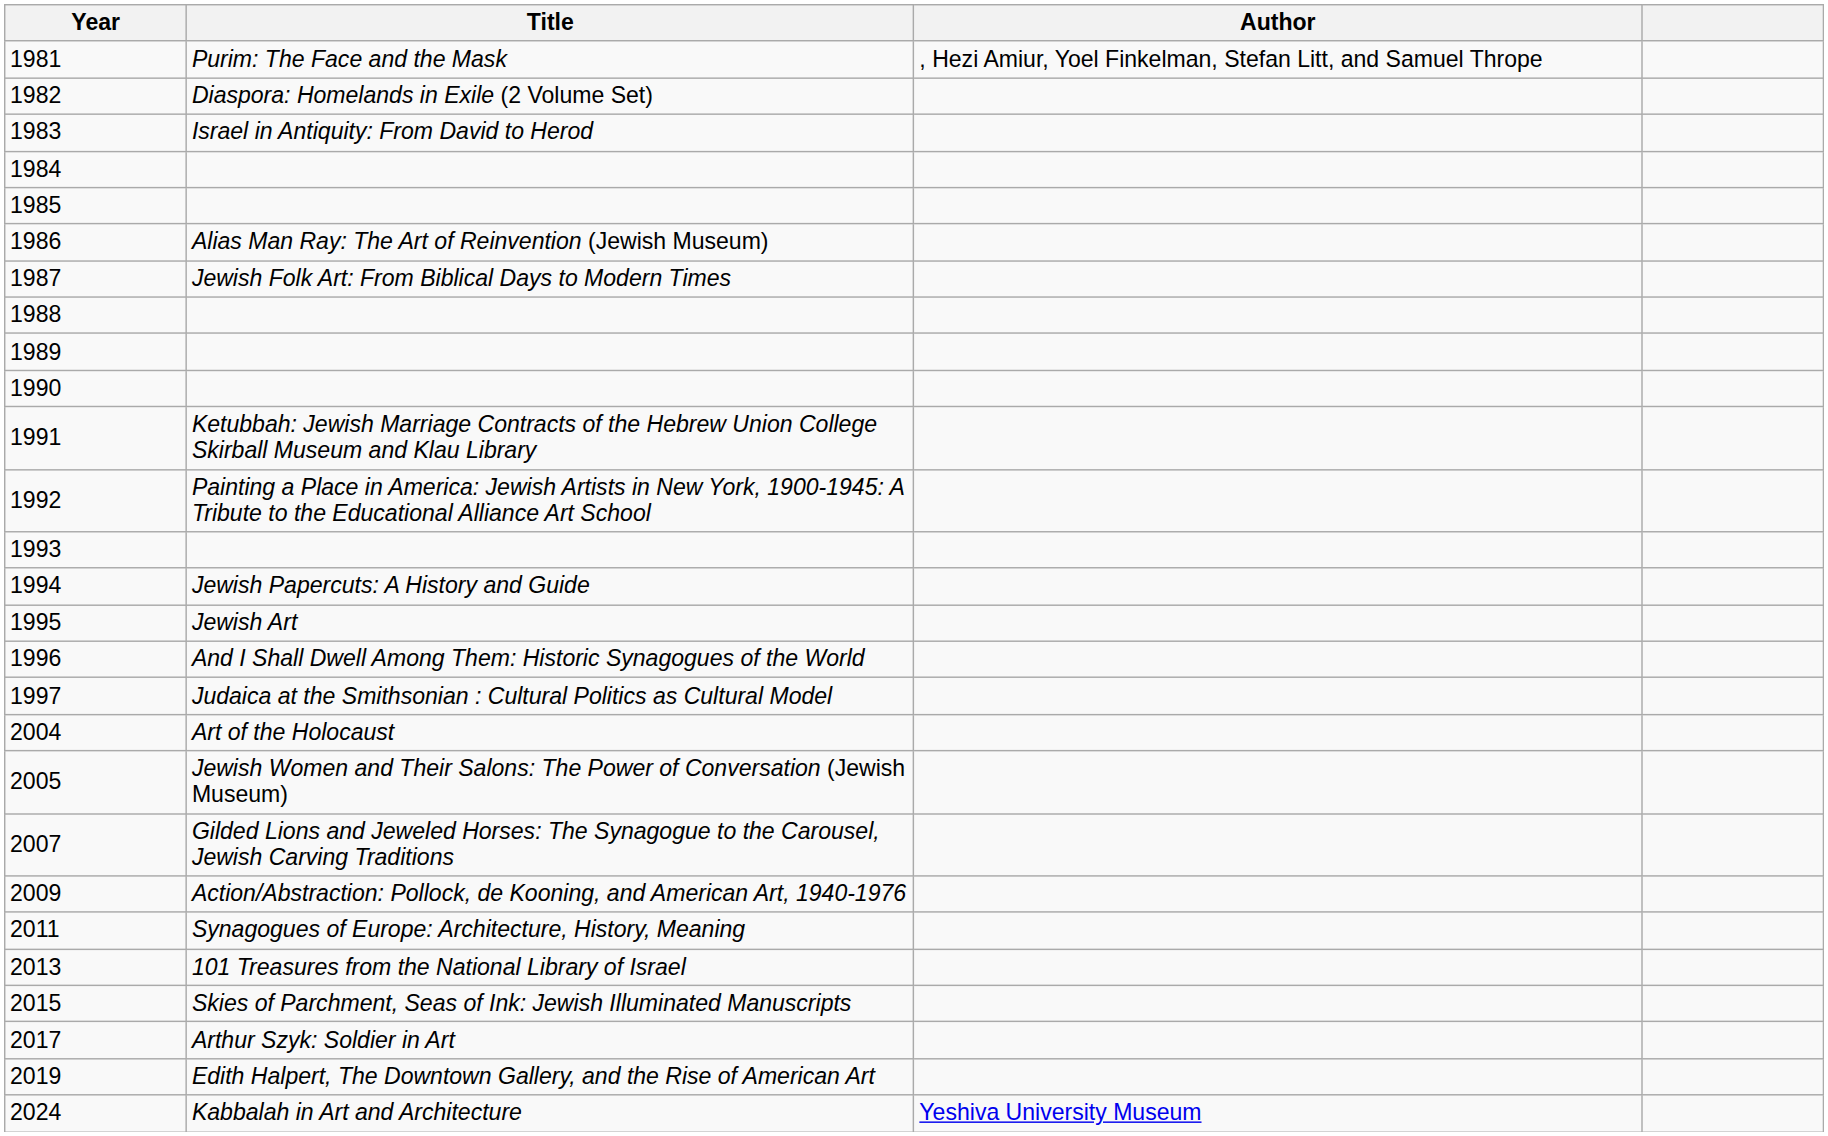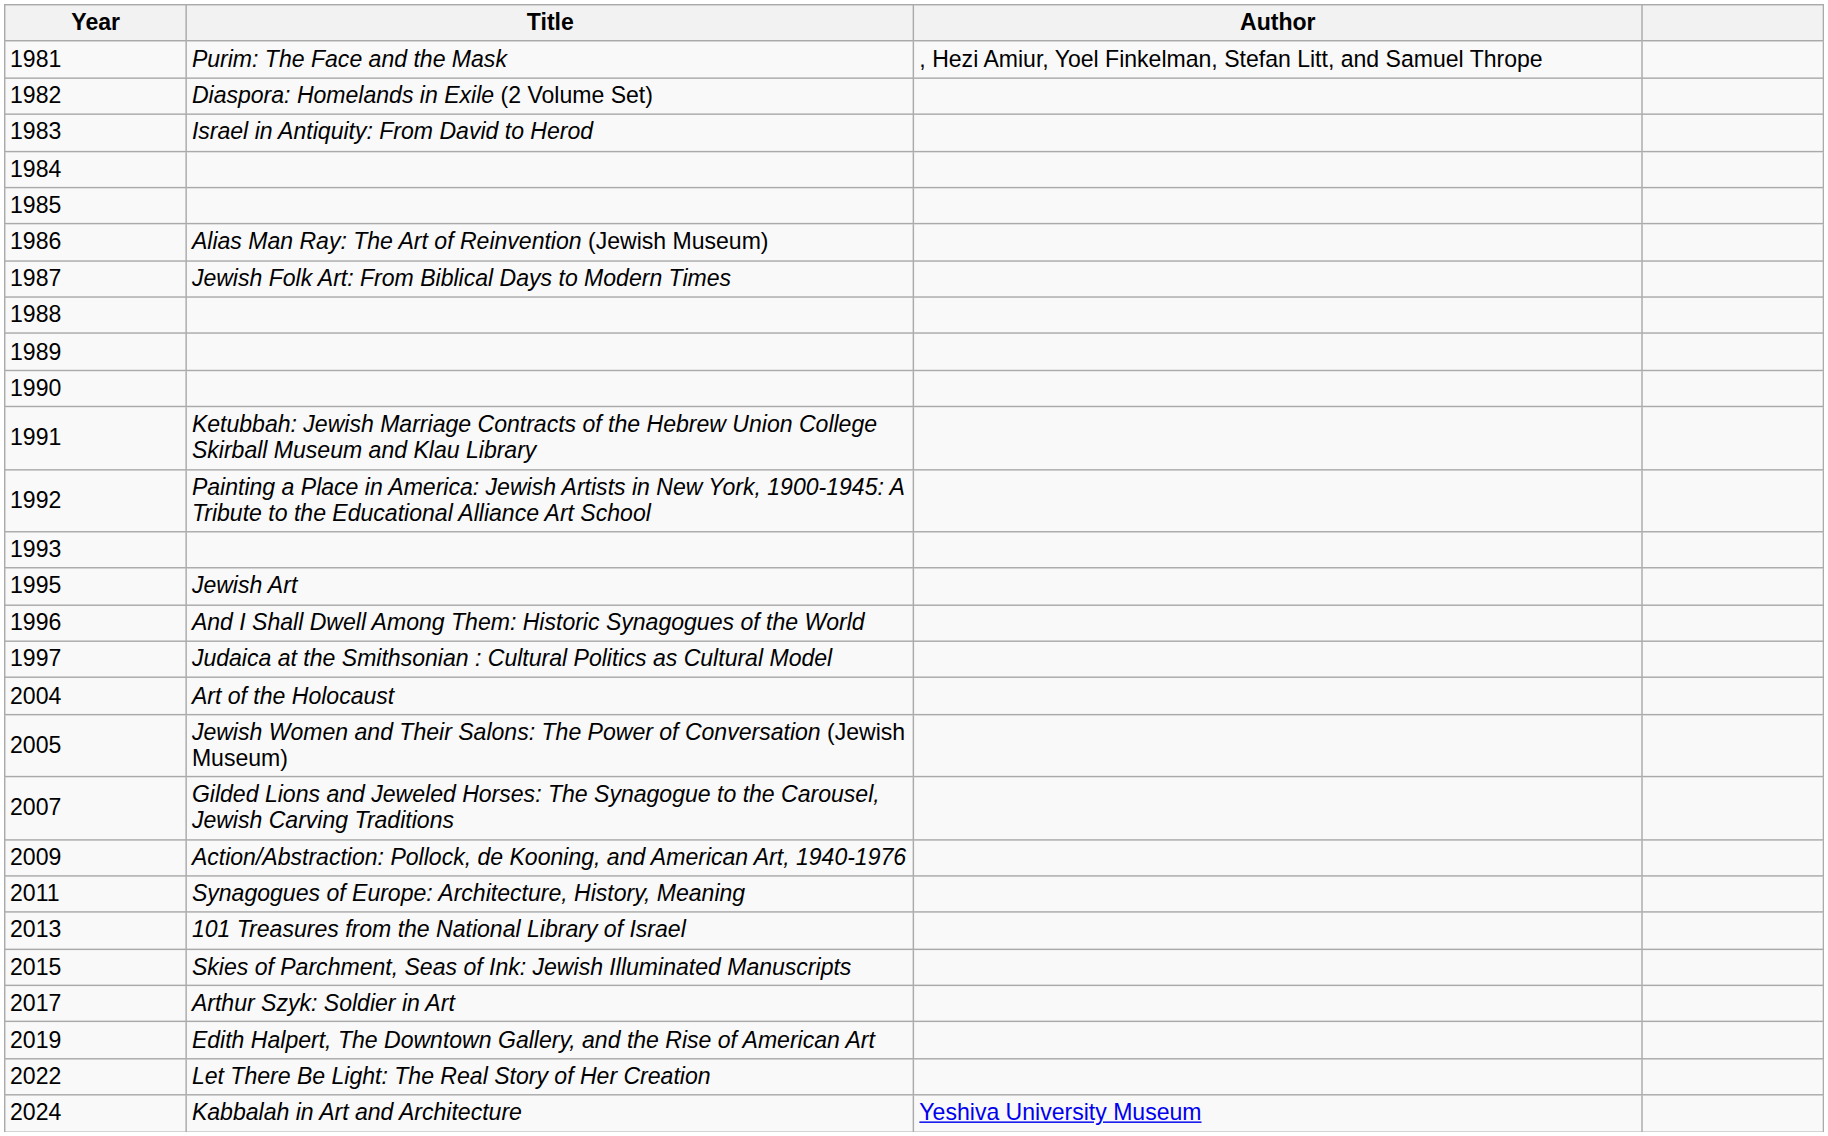- row: 1994 | Jewish Papercuts: A History and Guide
+ row: 2022 | Let There Be Light: The Real Story of Her Creation
